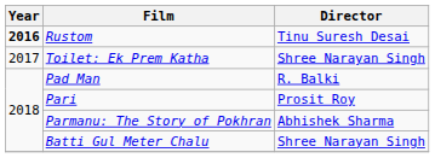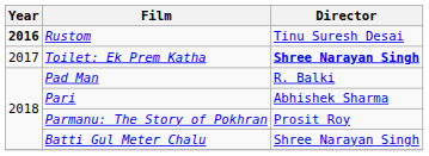Toilet: Ek Prem Katha | Director: normal -> bold
Pari | Director: Prosit Roy -> Abhishek Sharma
Parmanu: The Story of Pokhran | Director: Abhishek Sharma -> Prosit Roy
